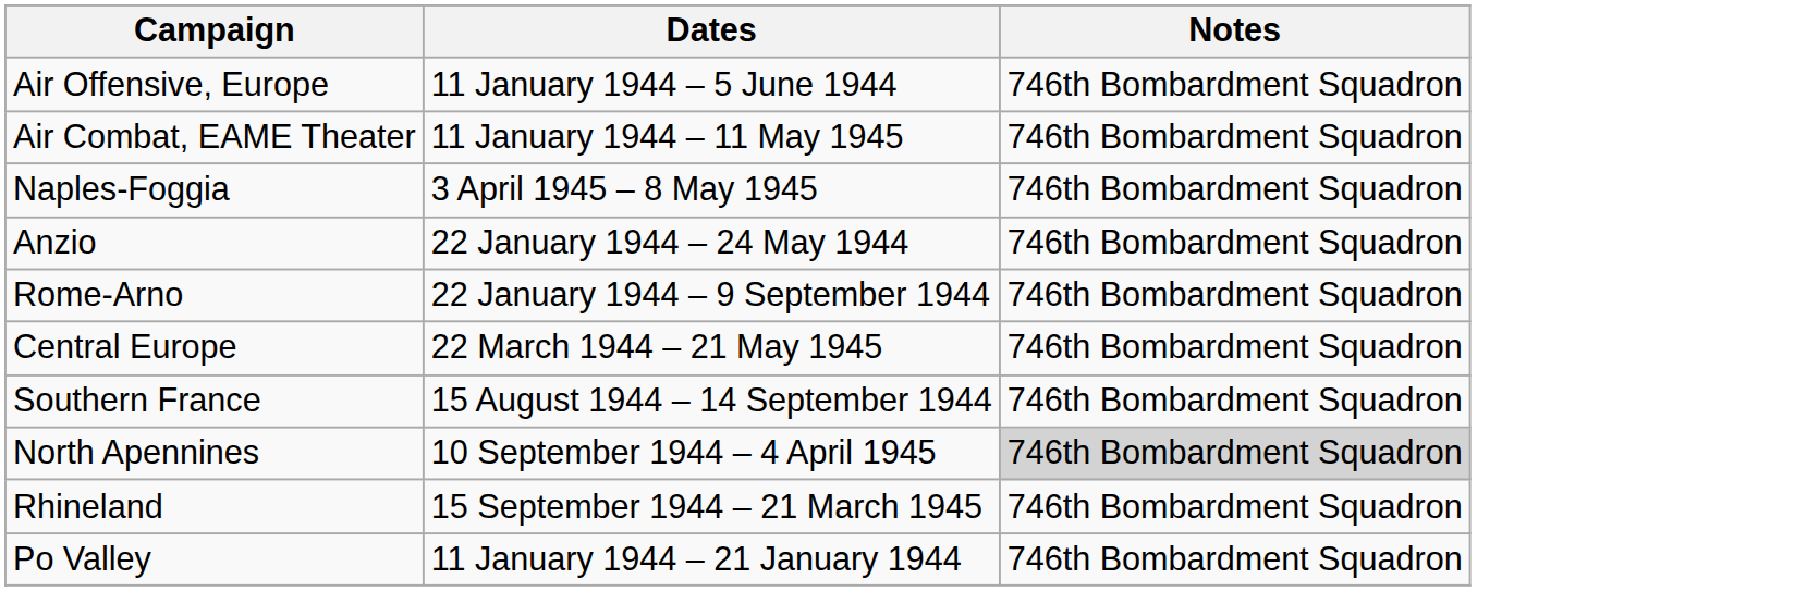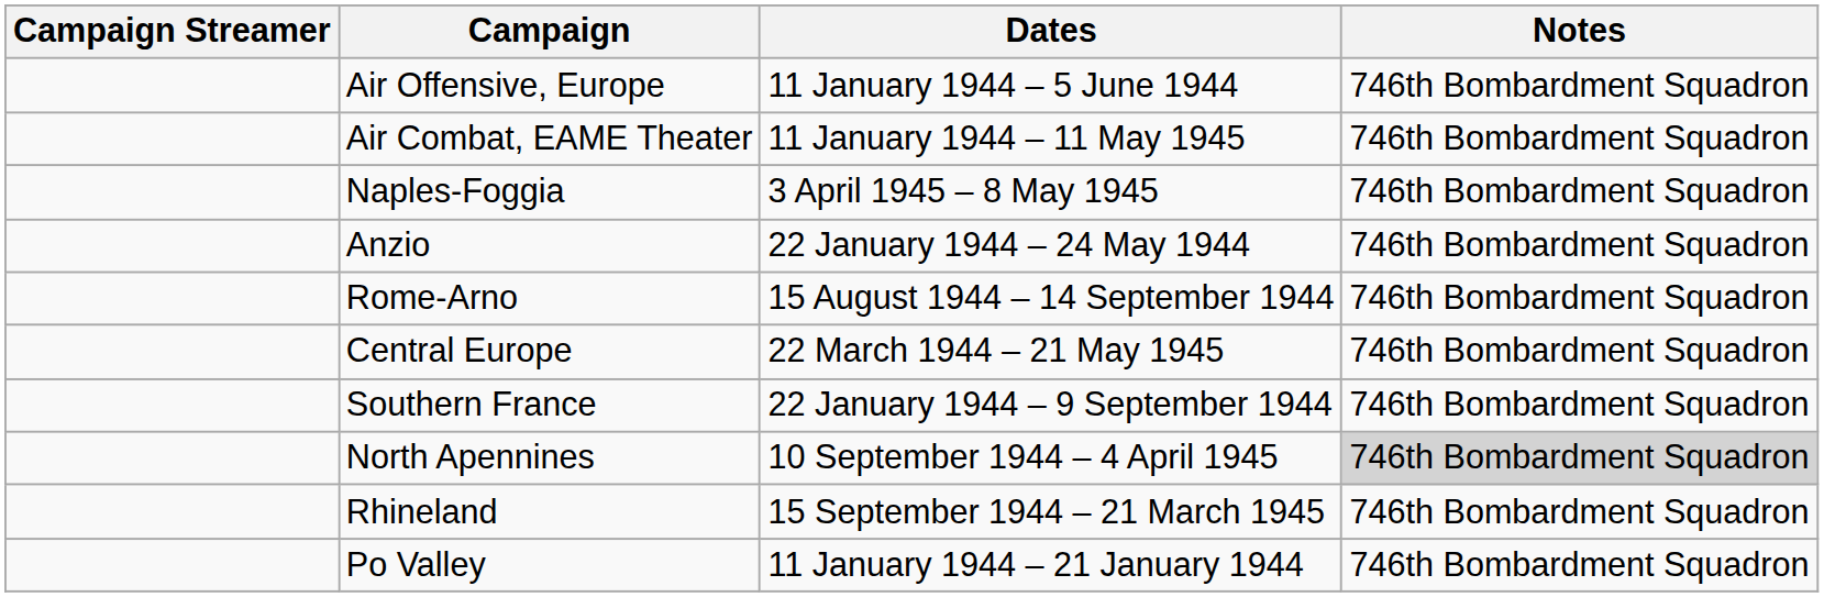+ column: Campaign Streamer
Rome-Arno | Dates: 22 January 1944 – 9 September 1944 -> 15 August 1944 – 14 September 1944
Southern France | Dates: 15 August 1944 – 14 September 1944 -> 22 January 1944 – 9 September 1944
